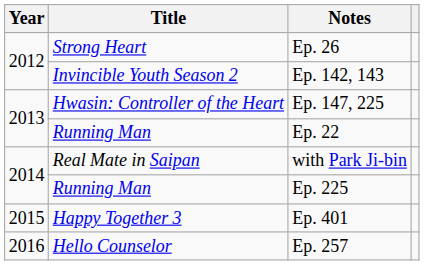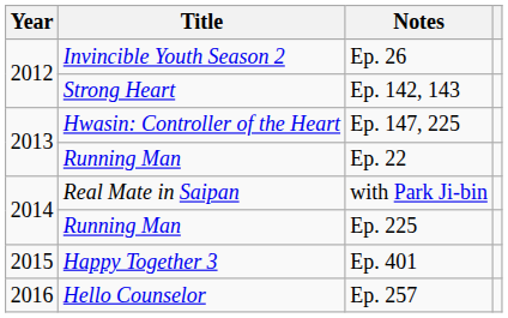Ep. 26 | Title: Strong Heart -> Invincible Youth Season 2
Ep. 142, 143 | Title: Invincible Youth Season 2 -> Strong Heart
